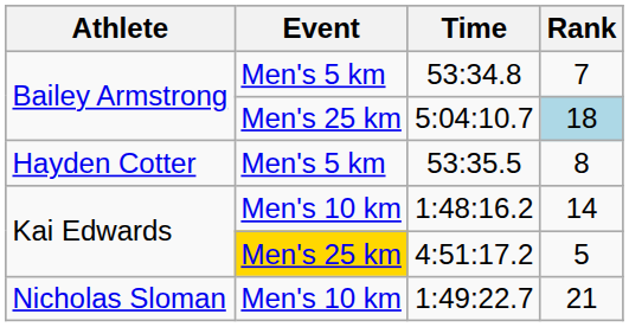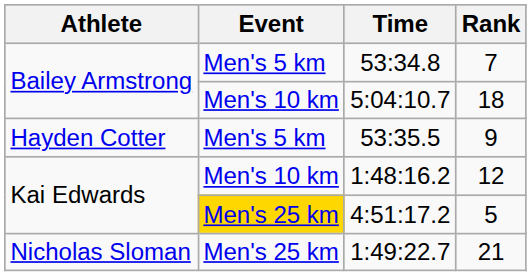5:04:10.7 | Event: Men's 25 km -> Men's 10 km
5:04:10.7 | Rank: lightblue background -> no background
53:35.5 | Rank: 8 -> 9
1:48:16.2 | Rank: 14 -> 12
1:49:22.7 | Event: Men's 10 km -> Men's 25 km
